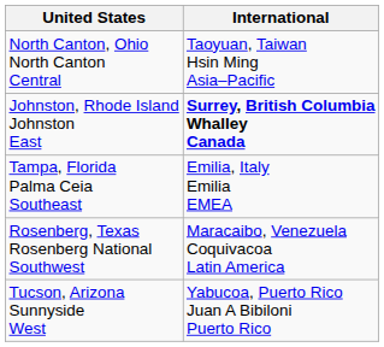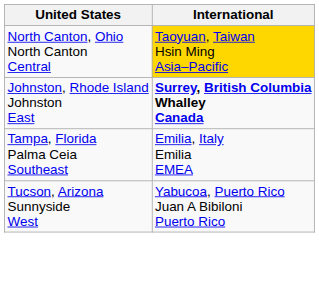North Canton, Ohio North Canton Central | International: no background -> gold background
- row: Rosenberg, Texas Rosenberg National Southwest | Maracaibo, Venezuela Coquivacoa Latin America
